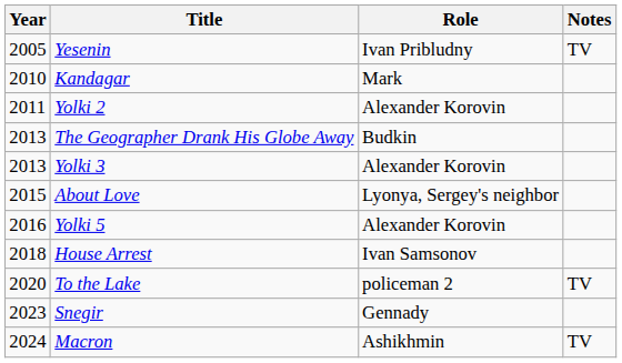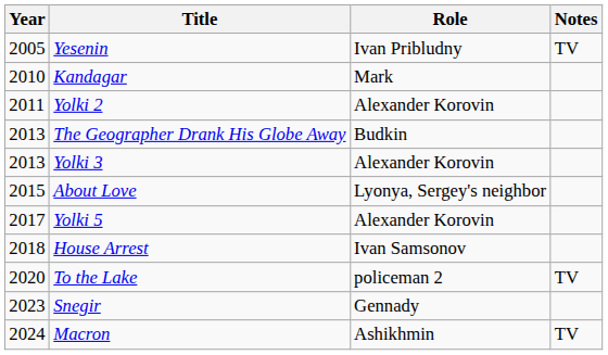Yolki 5 | Year: 2016 -> 2017
